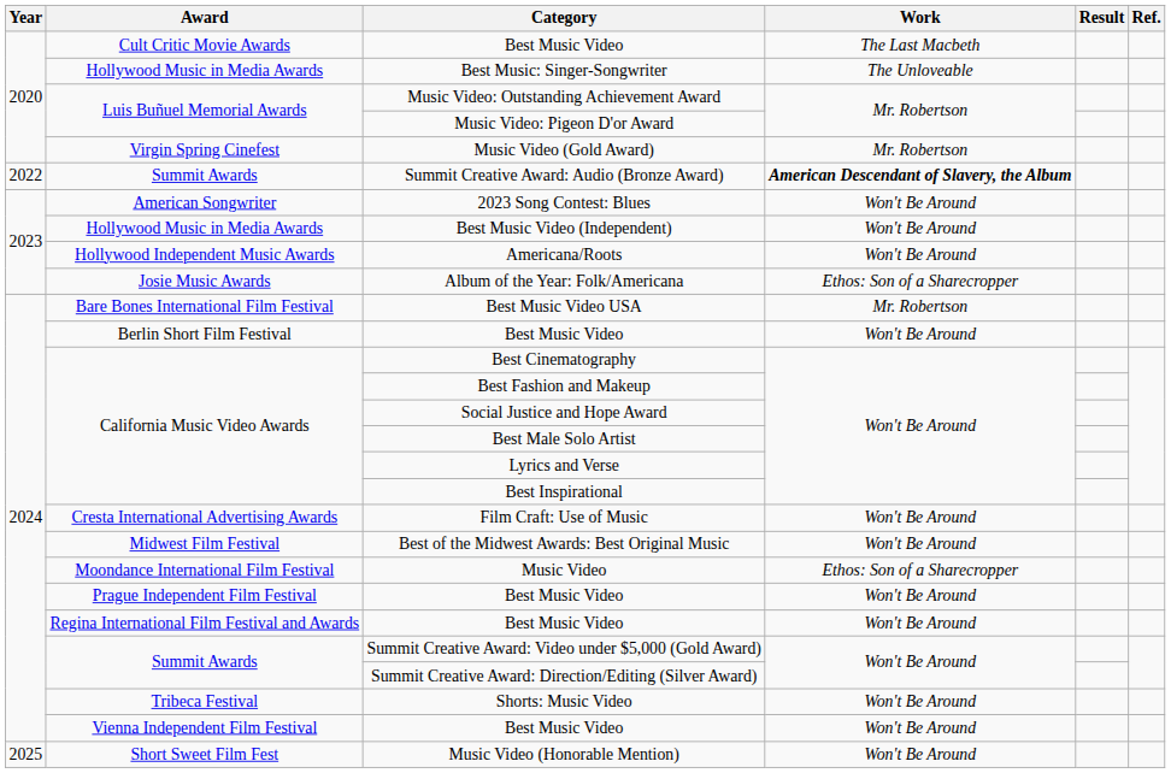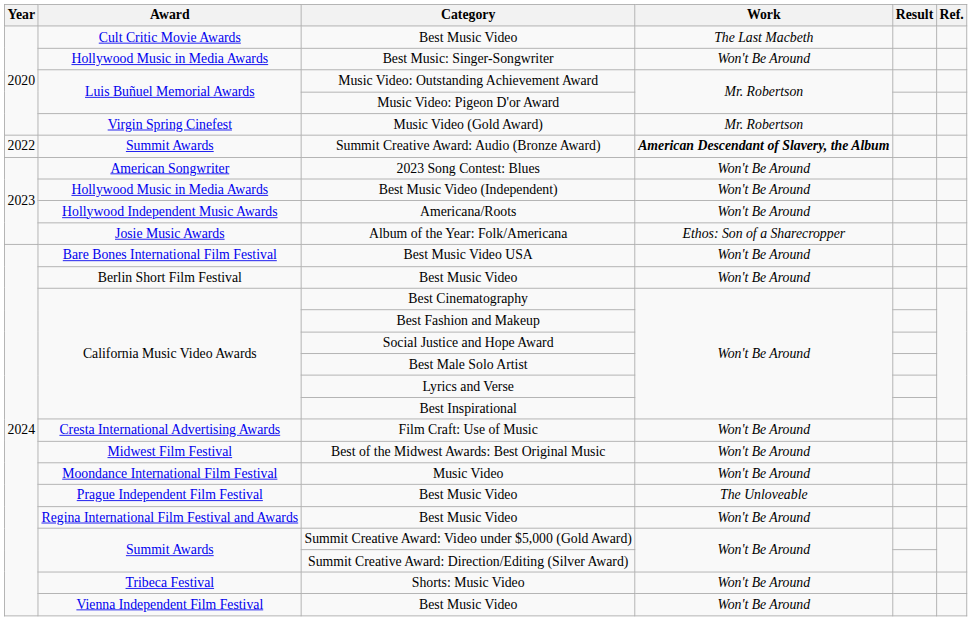Best Music: Singer-Songwriter | Work: The Unloveable -> Won't Be Around
Best Music Video USA | Work: Mr. Robertson -> Won't Be Around
Music Video | Work: Ethos: Son of a Sharecropper -> Won't Be Around
Prague Independent Film Festival / Best Music Video | Work: Won't Be Around -> The Unloveable
- row: 2025 | Short Sweet Film Fest | Music Video (Honorable Mention) | Won't Be Around
